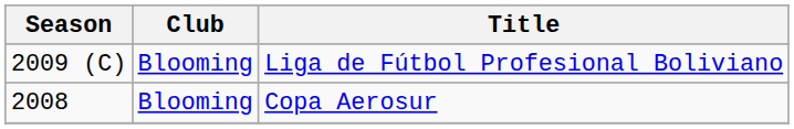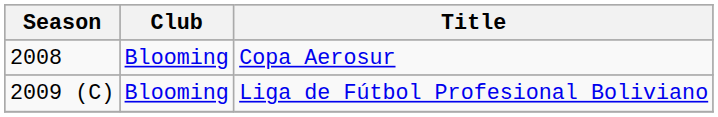rows swapped: Copa Aerosur <-> Liga de Fútbol Profesional Boliviano
